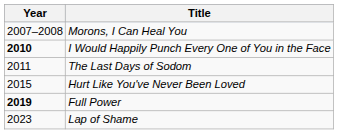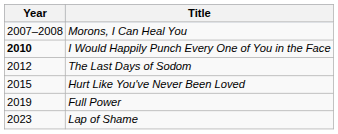The Last Days of Sodom | Year: 2011 -> 2012
Full Power | Year: bold -> normal
